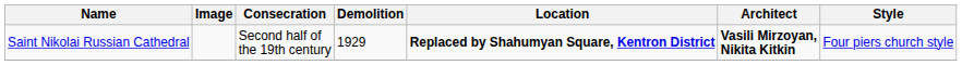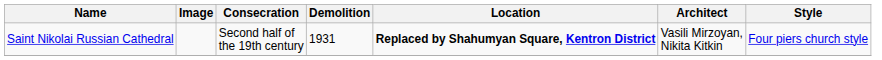Saint Nikolai Russian Cathedral | Demolition: 1929 -> 1931
Saint Nikolai Russian Cathedral | Architect: bold -> normal
